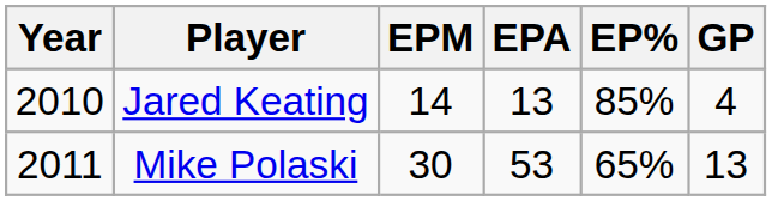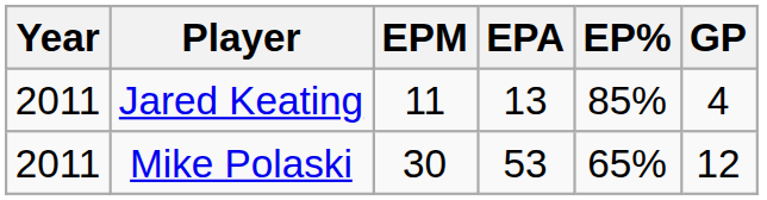Jared Keating | Year: 2010 -> 2011
Jared Keating | EPM: 14 -> 11
Mike Polaski | GP: 13 -> 12
